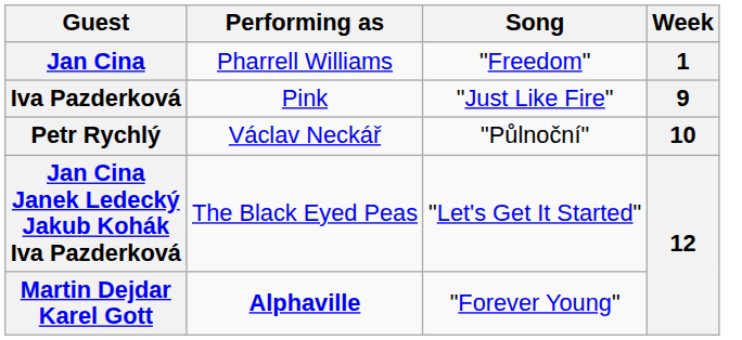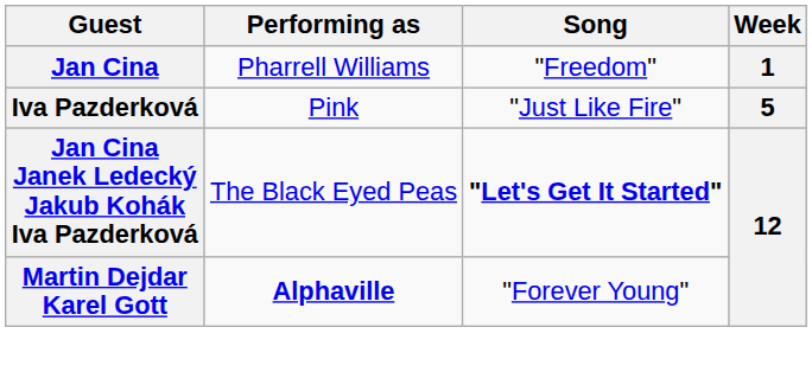Iva Pazderková | Week: 9 -> 5
- row: Petr Rychlý | Václav Neckář | "Půlnoční" | 10
Jan Cina Janek Ledecký Jakub Kohák Iva Pazderková | Song: normal -> bold
